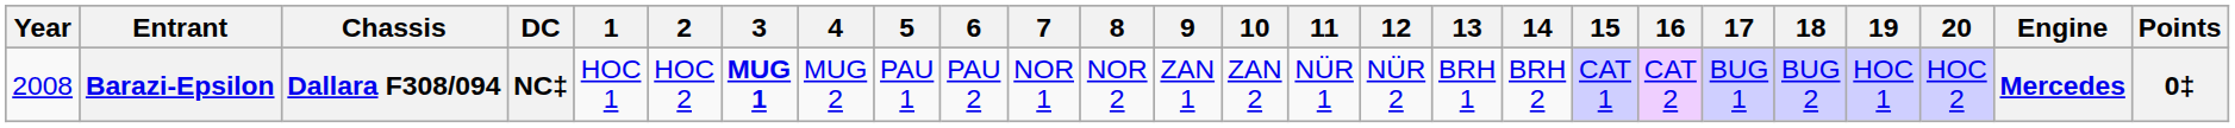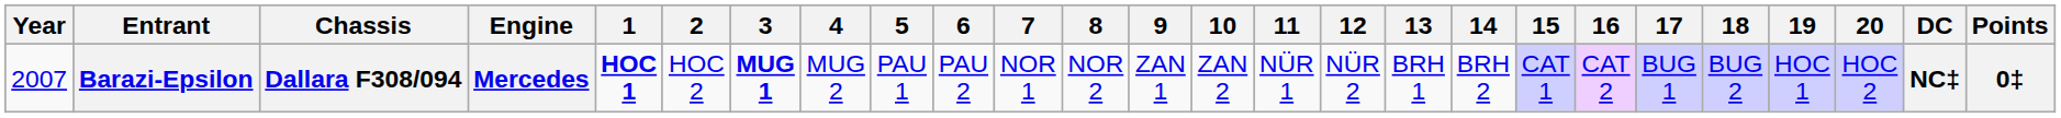columns swapped: Engine <-> DC
Barazi-Epsilon | Year: 2008 -> 2007
Barazi-Epsilon | 1: normal -> bold
